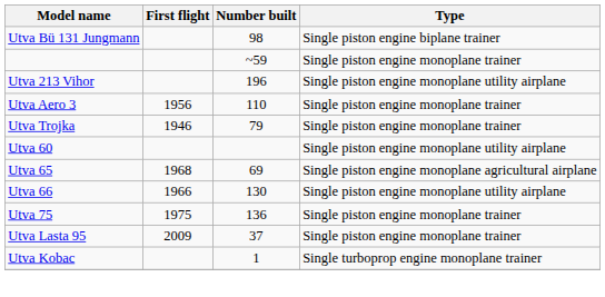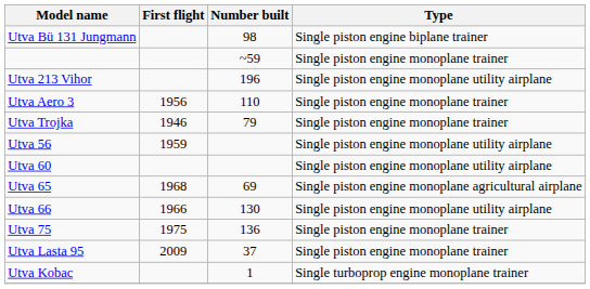+ row: Utva 56 | 1959 | Single piston engine monoplane utility airplane
